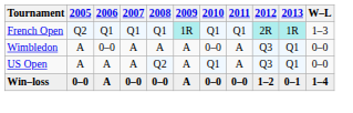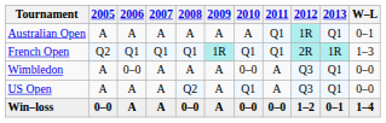+ row: Australian Open | A | A | A | A | A | A | Q1 | 1R | Q1 | 0–1
Win–loss | 2007: 0–0 -> A
